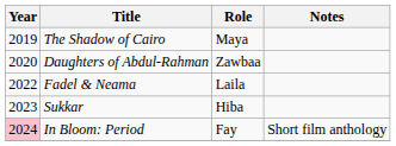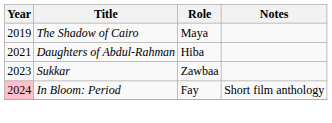Daughters of Abdul-Rahman | Year: 2020 -> 2021
Daughters of Abdul-Rahman | Role: Zawbaa -> Hiba
- row: 2022 | Fadel & Neama | Laila
Sukkar | Role: Hiba -> Zawbaa
